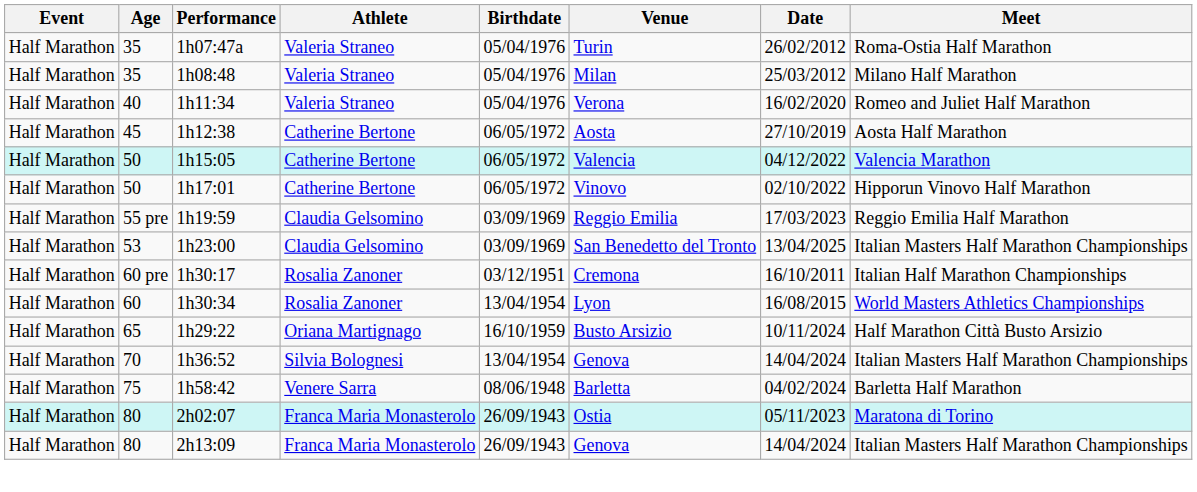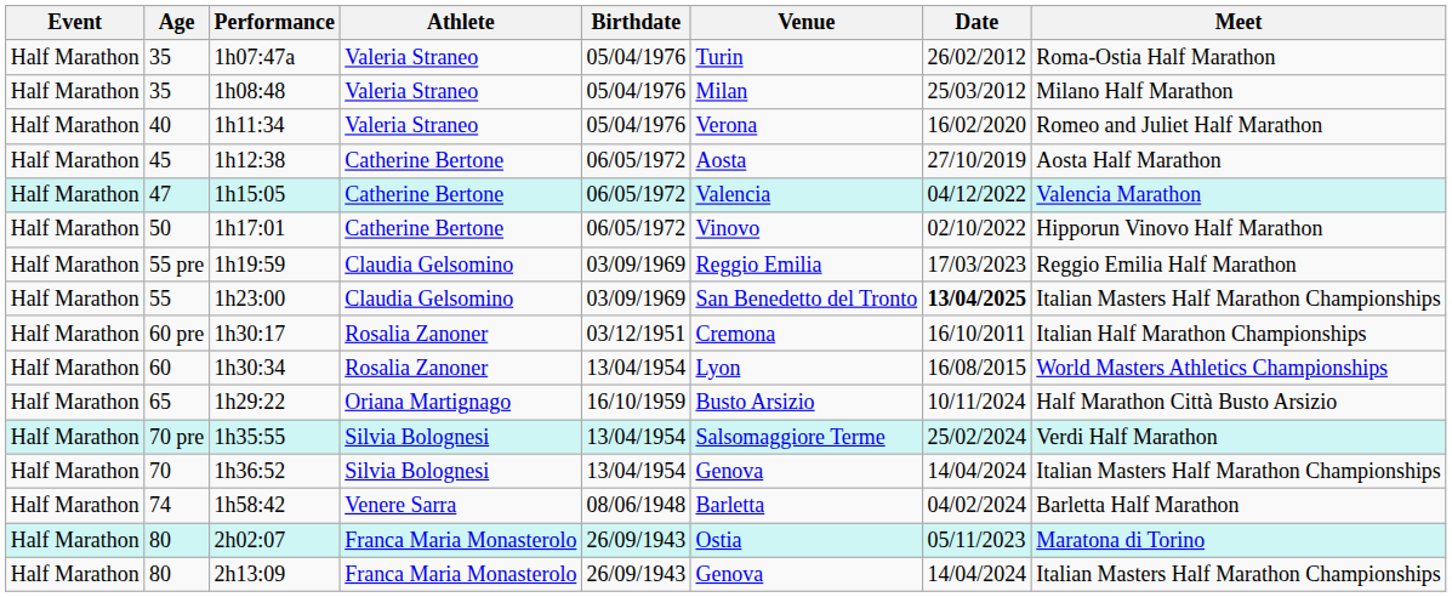1h15:05 | Age: 50 -> 47
1h23:00 | Age: 53 -> 55
1h23:00 | Date: normal -> bold
+ row: Half Marathon | 70 pre | 1h35:55 | Silvia Bolognesi | 13/04/1954 | Salsomaggiore Terme | 25/02/2024 | Verdi Half Marathon
1h58:42 | Age: 75 -> 74
